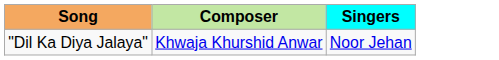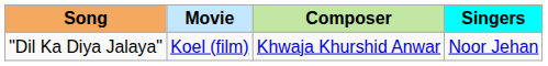+ column: Movie | Koel (film)
